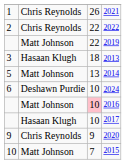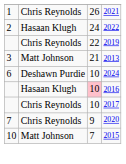2022 | column 2: Chris Reynolds -> Hasaan Klugh
2022 | column 3: 22 -> 24
2019 | column 2: Matt Johnson -> Chris Reynolds
2013 | column 2: Hasaan Klugh -> Matt Johnson
2013 | column 3: 18 -> 21
- row: 5 | Matt Johnson | 13 | 2014
2016 | column 2: Matt Johnson -> Hasaan Klugh
2017 | column 2: Hasaan Klugh -> Chris Reynolds
2020 | column 1: 9 -> 7
